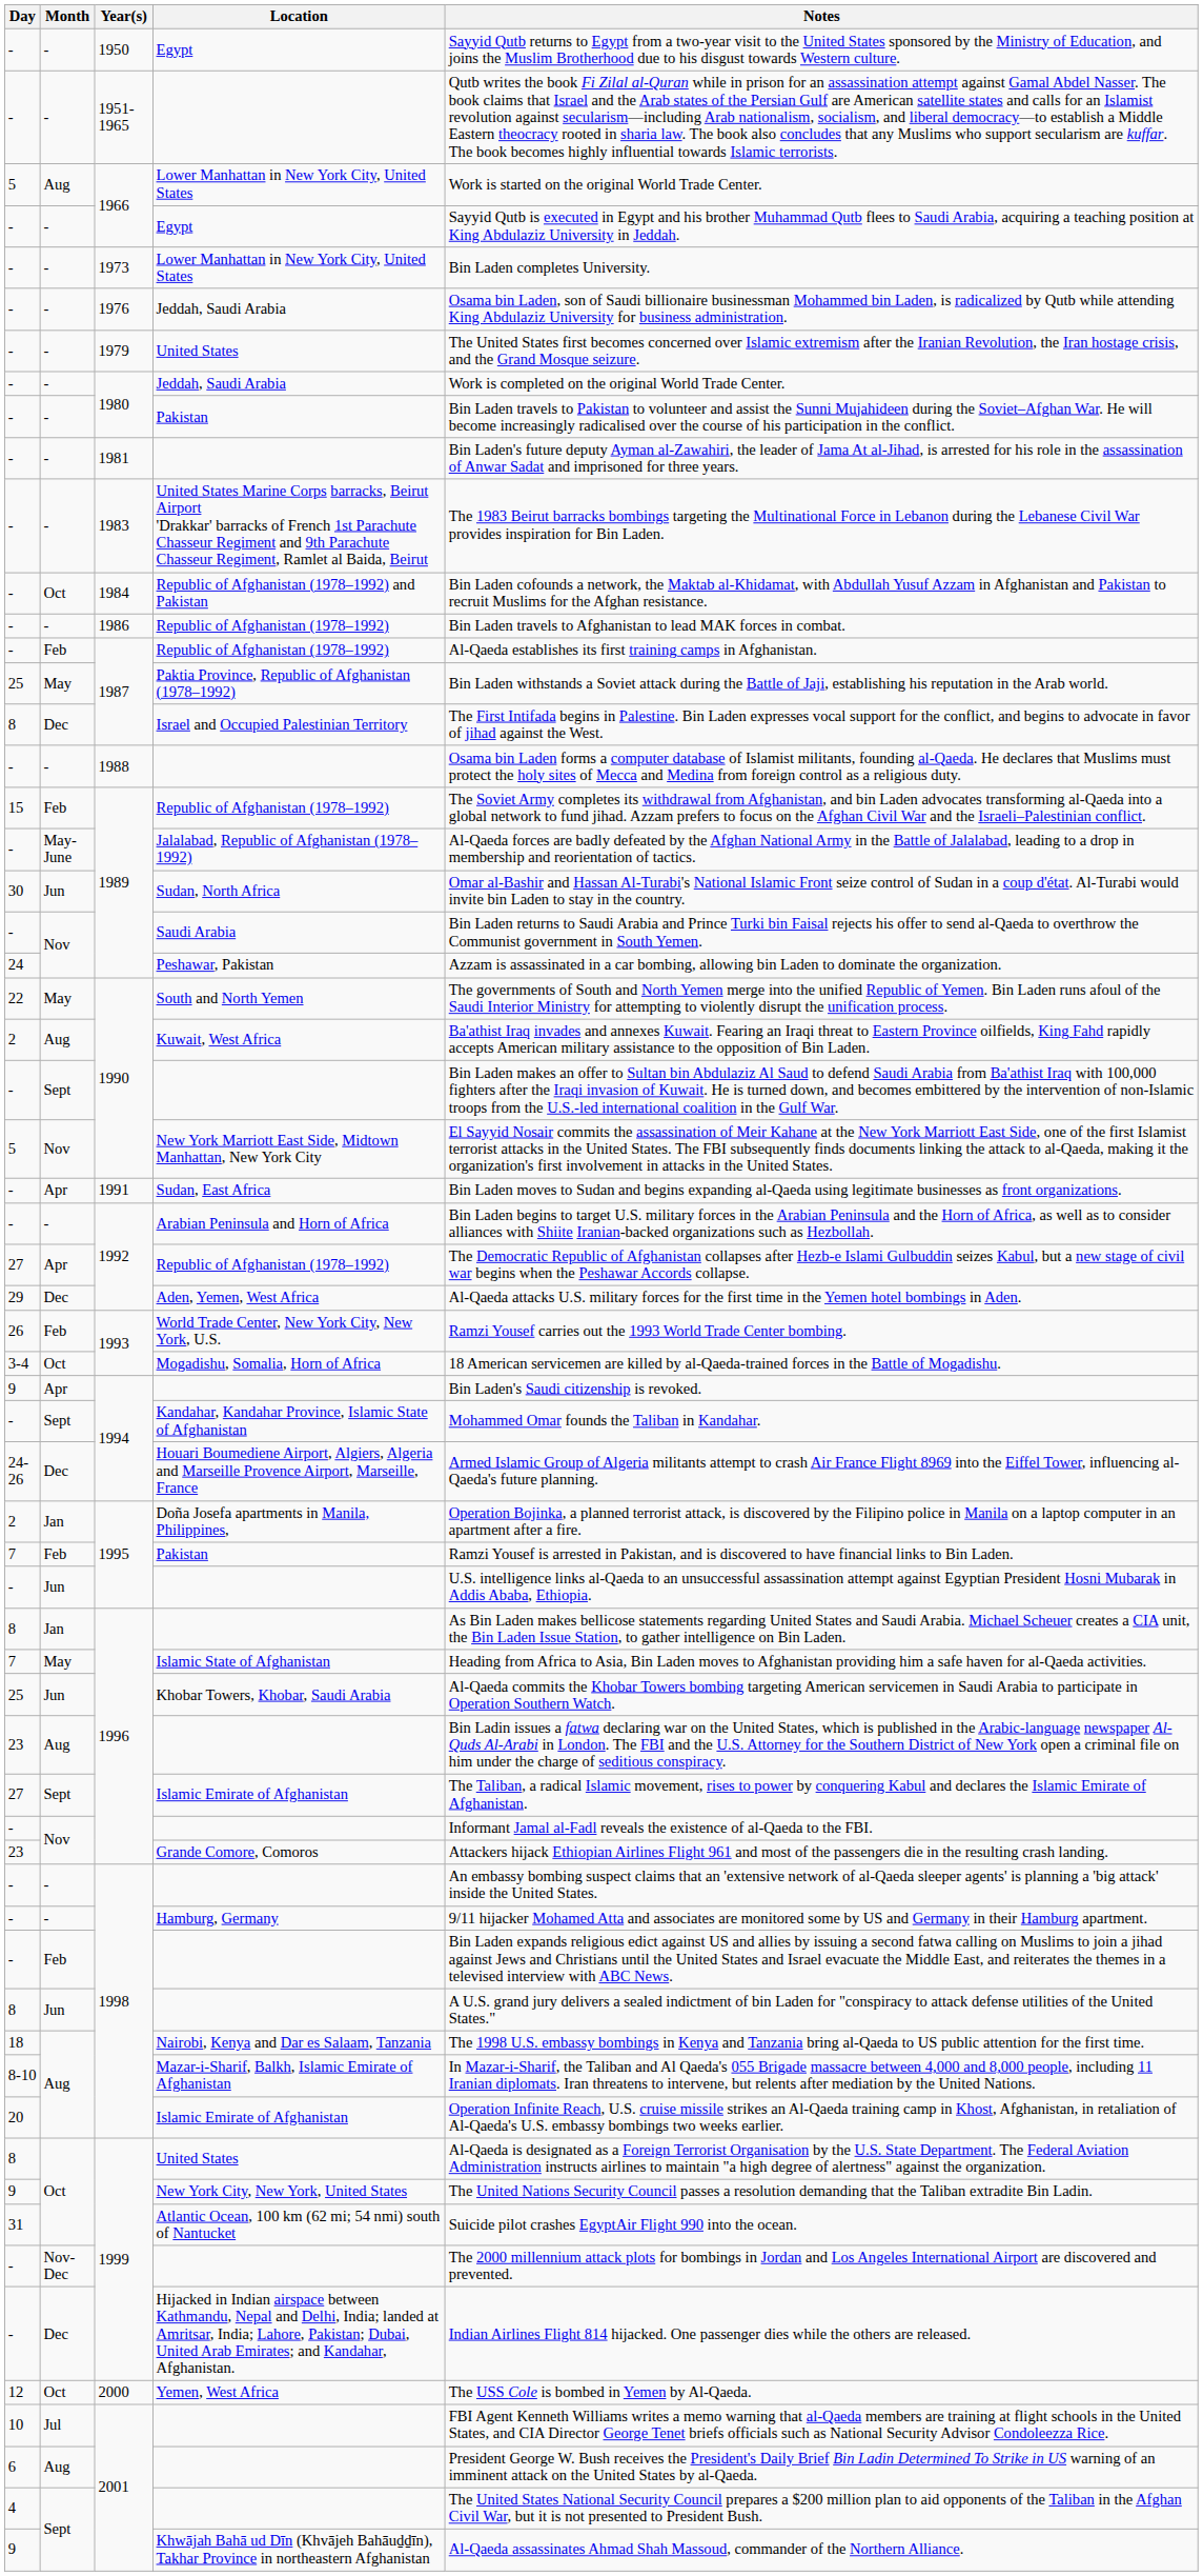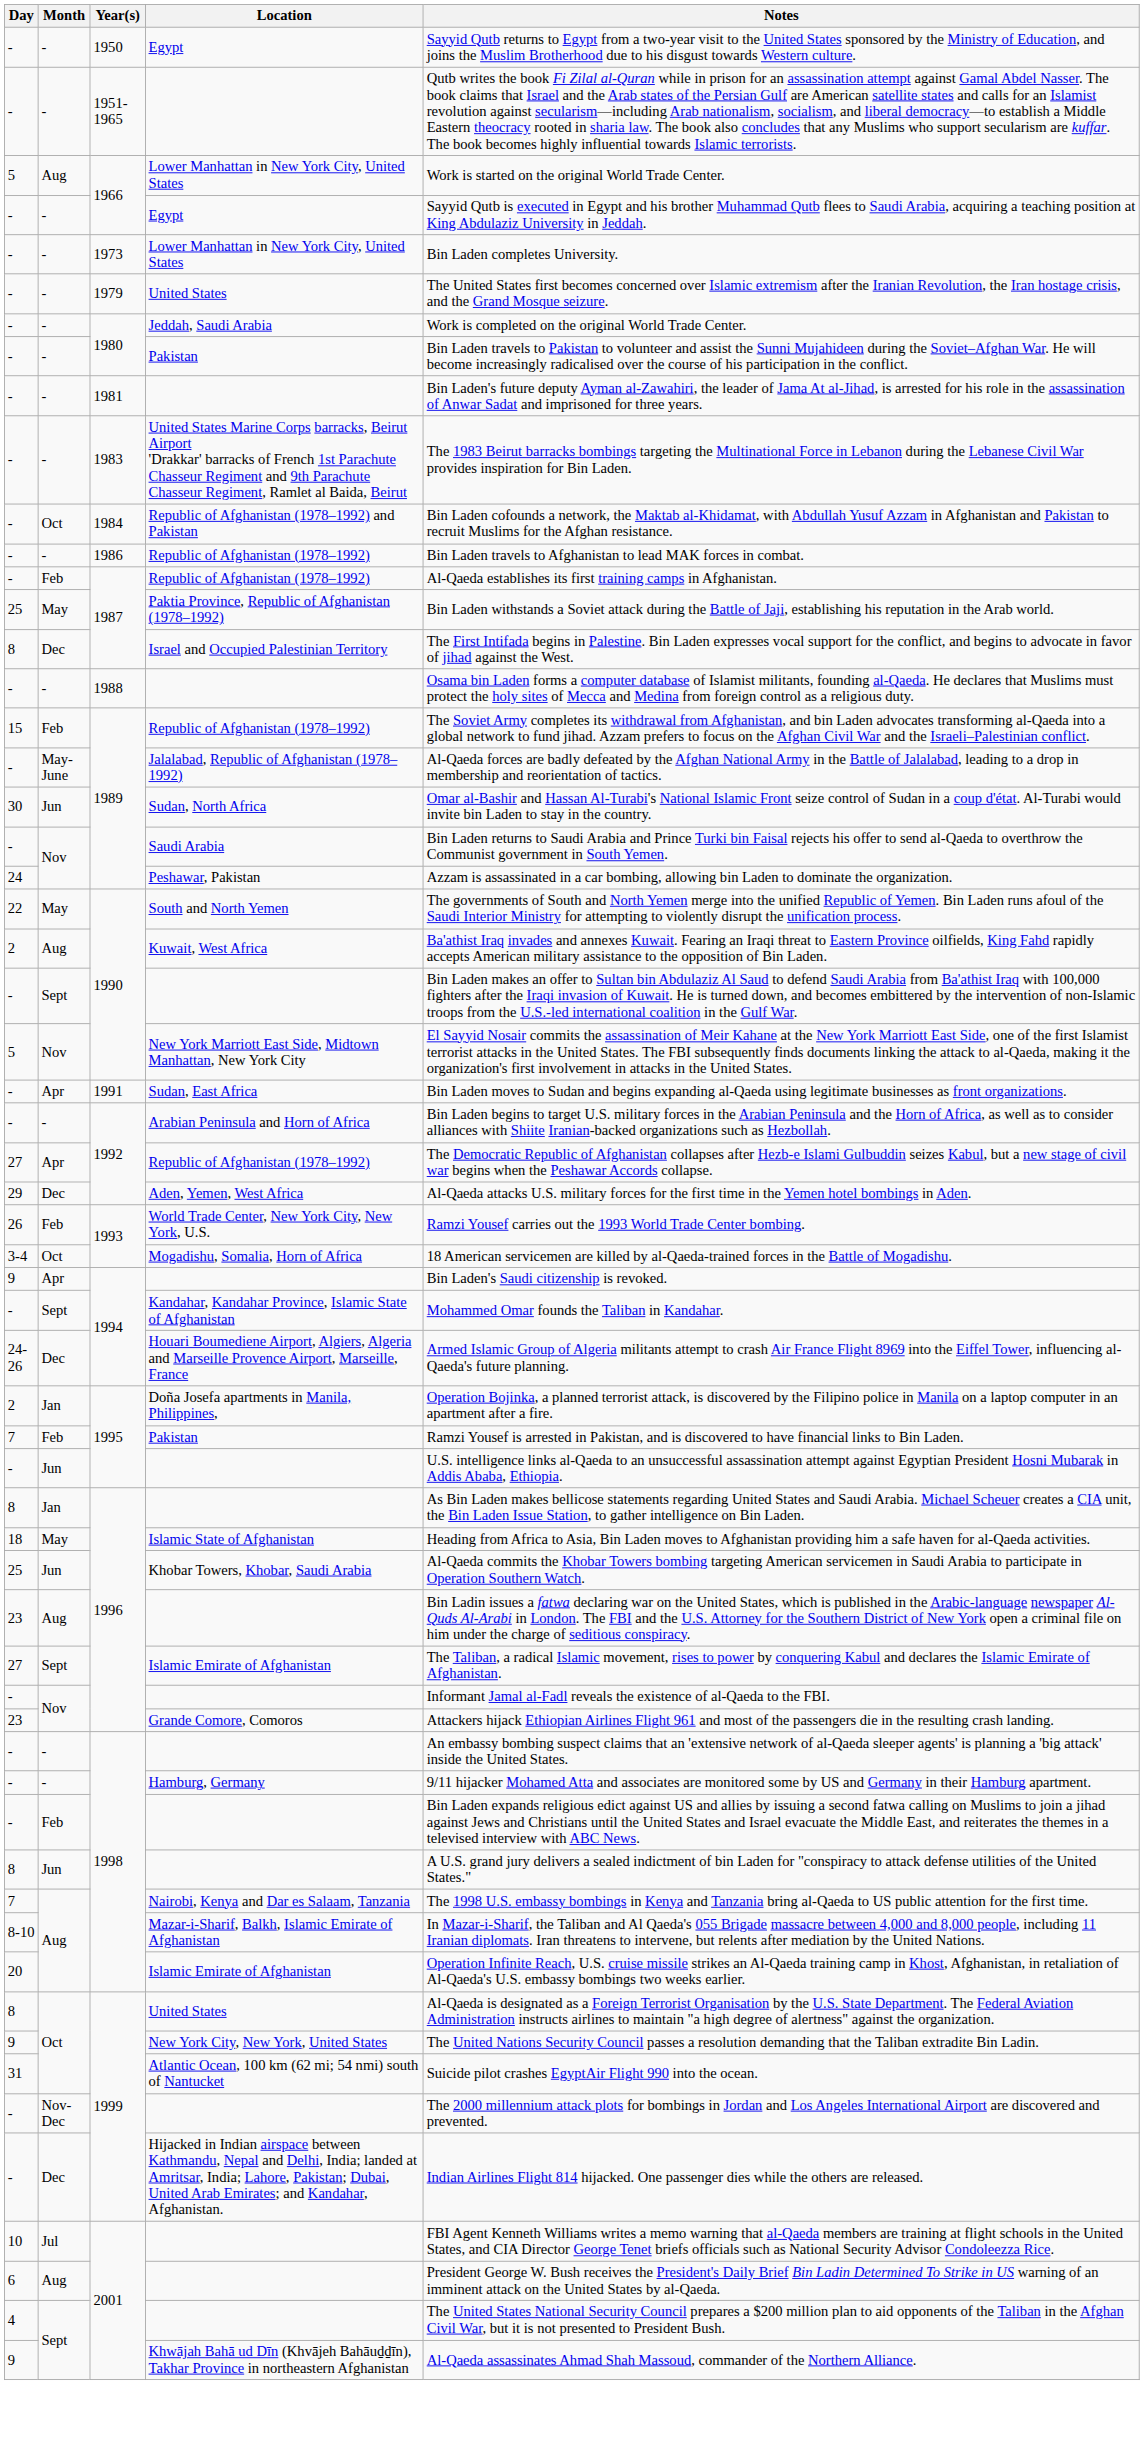- row: - | - | 1976 | Jeddah, Saudi Arabia | Osama bin Laden, son of Saudi billionaire businessman Mohammed bin Laden, is radicalized by Qutb while attending King Abdulaziz University for business administration.
Islamic State of Afghanistan | Day: 7 -> 18
Nairobi, Kenya and Dar es Salaam, Tanzania | Day: 18 -> 7
- row: 12 | Oct | 2000 | Yemen, West Africa | The USS Cole is bombed in Yemen by Al-Qaeda.
